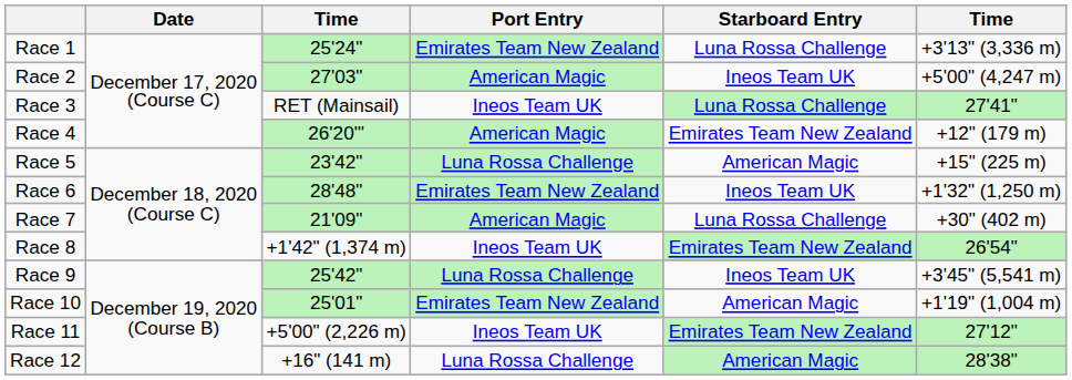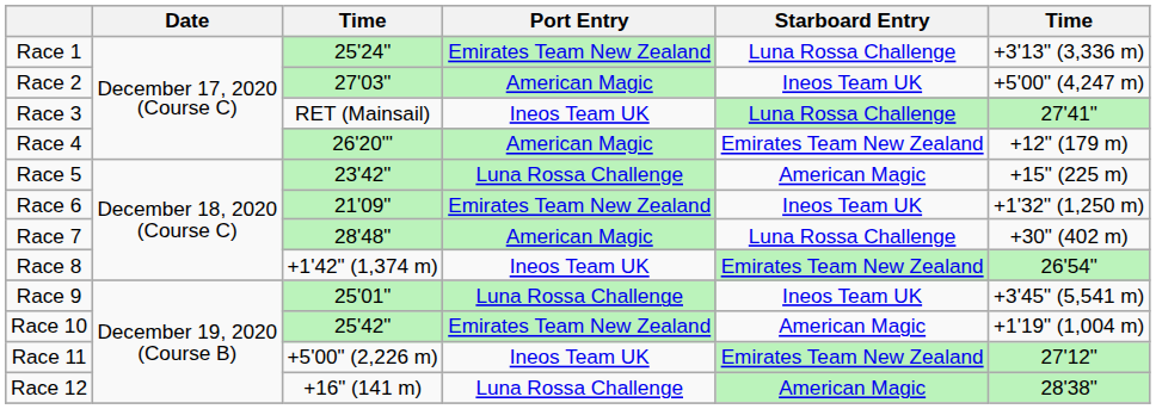Race 6 | column 3: 28'48" -> 21'09"
Race 7 | column 3: 21'09" -> 28'48"
Race 9 | column 3: 25'42" -> 25'01"
Race 10 | column 3: 25'01" -> 25'42"
